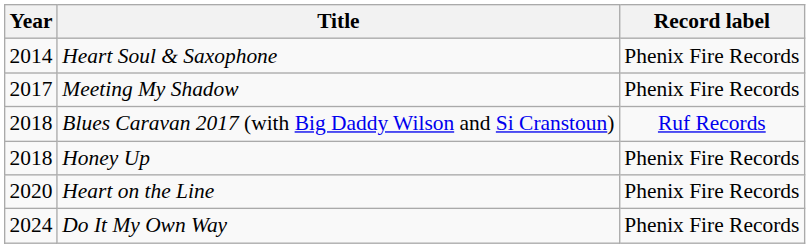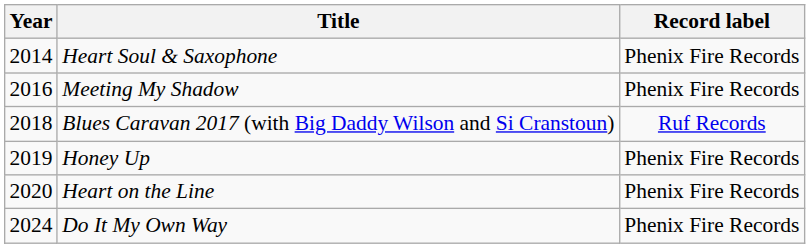Meeting My Shadow | Year: 2017 -> 2016
Honey Up | Year: 2018 -> 2019
